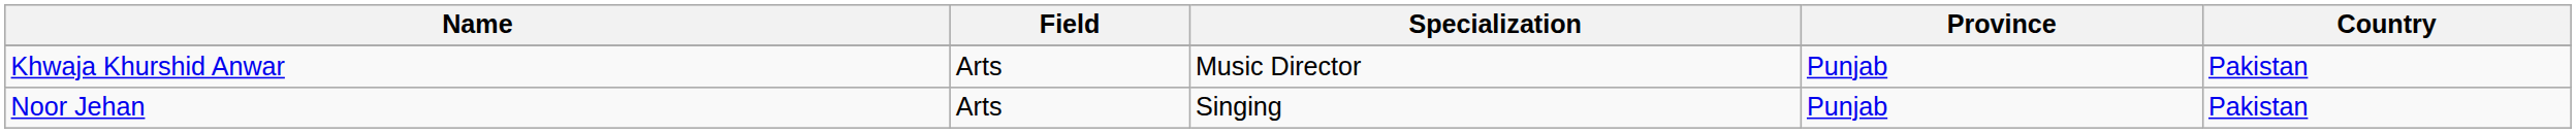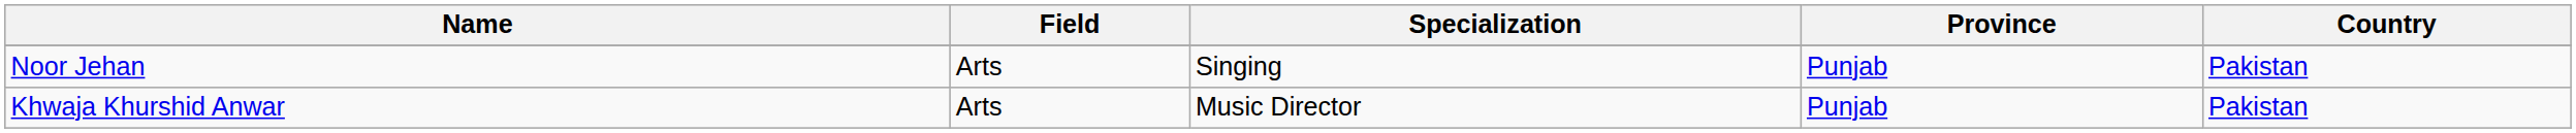rows swapped: Noor Jehan <-> Khwaja Khurshid Anwar
